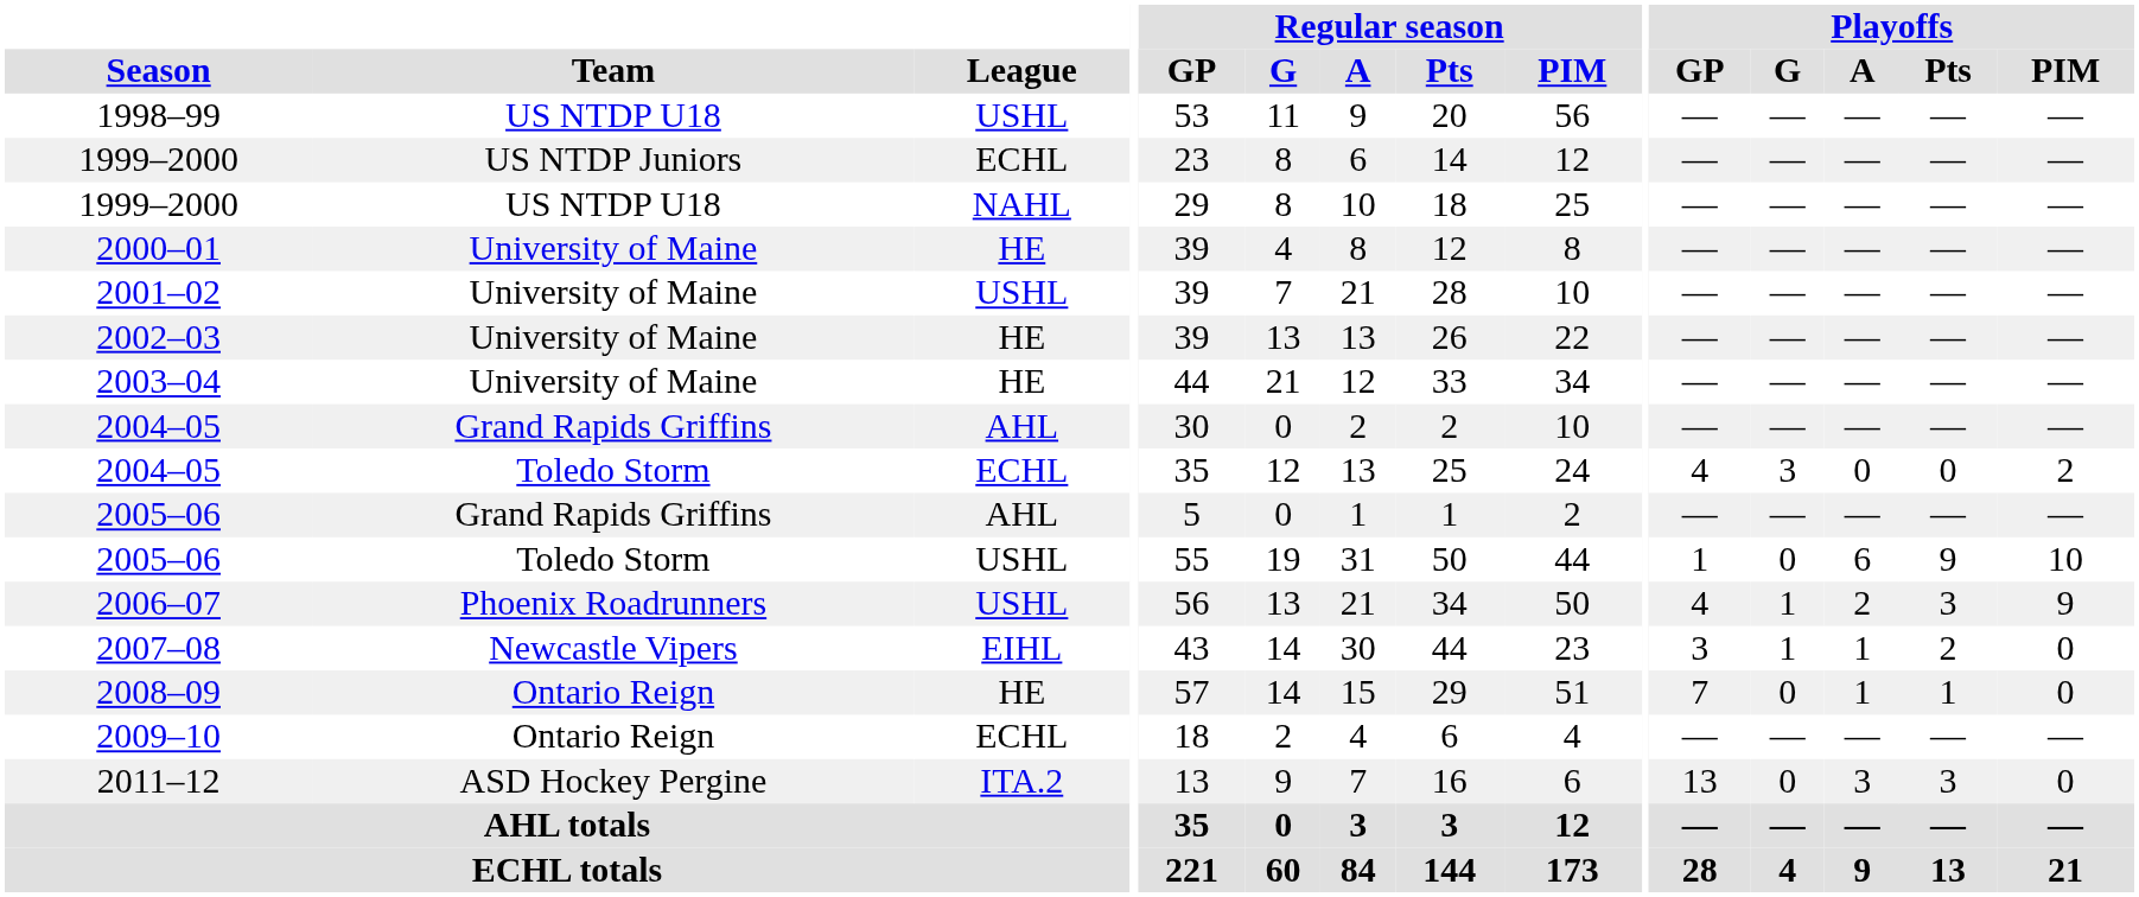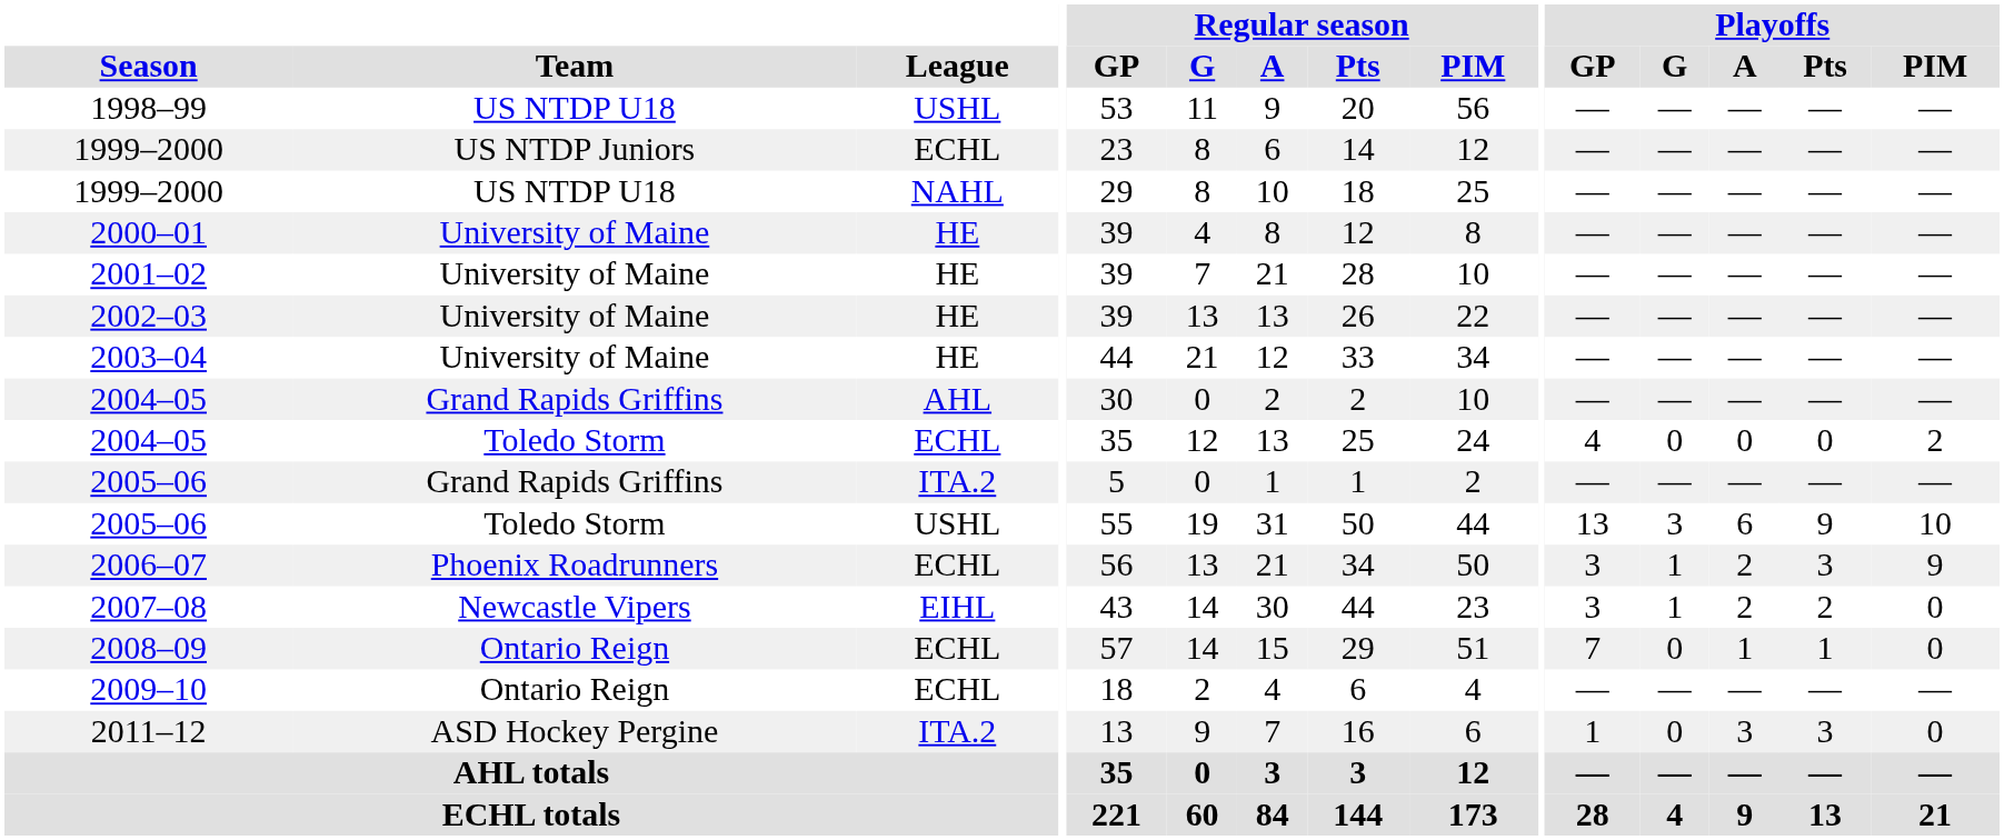2001–02 | League: USHL -> HE
2004–05 / Toledo Storm | Playoffs / G: 3 -> 0
2005–06 / Grand Rapids Griffins | League: AHL -> ITA.2
2005–06 / Toledo Storm | Playoffs / GP: 1 -> 13
2005–06 / Toledo Storm | Playoffs / G: 0 -> 3
2006–07 | League: USHL -> ECHL
2006–07 | Playoffs / GP: 4 -> 3
2007–08 | Playoffs / A: 1 -> 2
2008–09 | League: HE -> ECHL
2011–12 | Playoffs / GP: 13 -> 1
